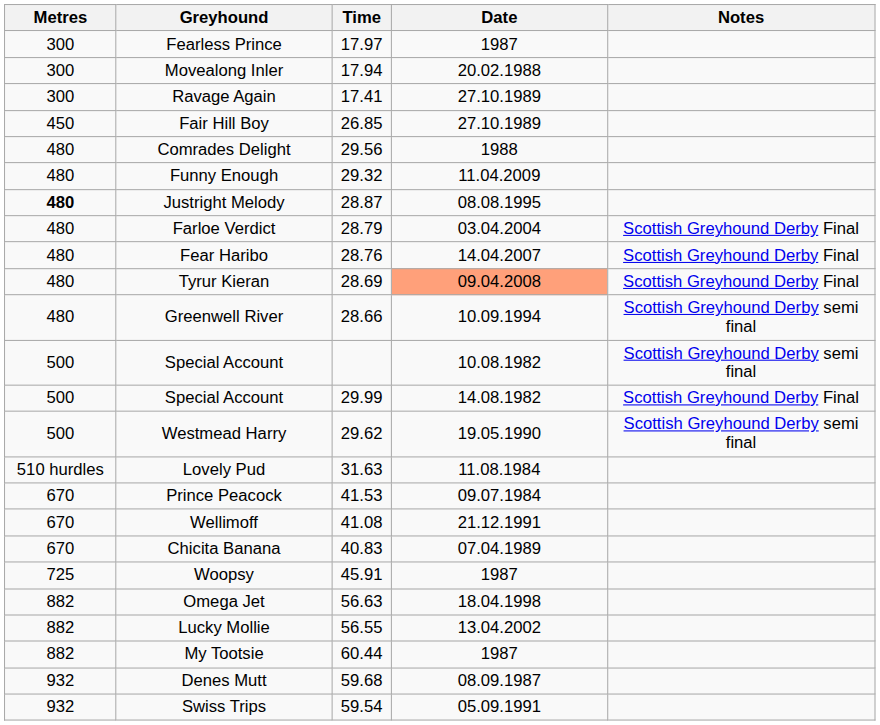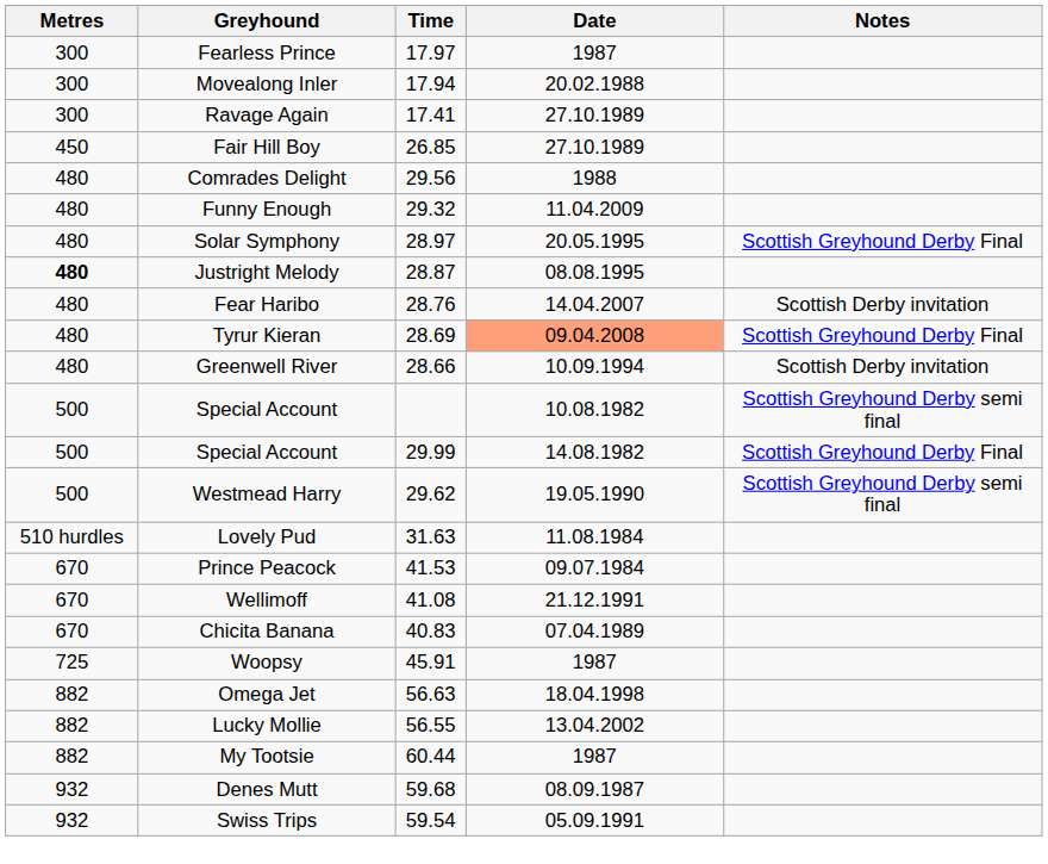+ row: 480 | Solar Symphony | 28.97 | 20.05.1995 | Scottish Greyhound Derby Final
- row: 480 | Farloe Verdict | 28.79 | 03.04.2004 | Scottish Greyhound Derby Final
Fear Haribo | Notes: Scottish Greyhound Derby Final -> Scottish Derby invitation
Greenwell River | Notes: Scottish Greyhound Derby semi final -> Scottish Derby invitation
